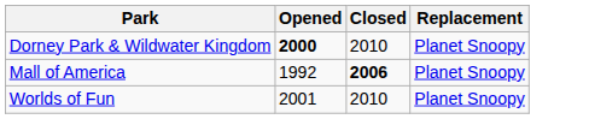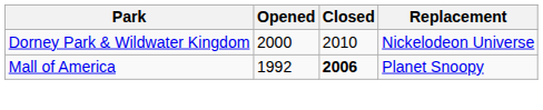Dorney Park & Wildwater Kingdom | Opened: bold -> normal
Dorney Park & Wildwater Kingdom | Replacement: Planet Snoopy -> Nickelodeon Universe
- row: Worlds of Fun | 2001 | 2010 | Planet Snoopy
